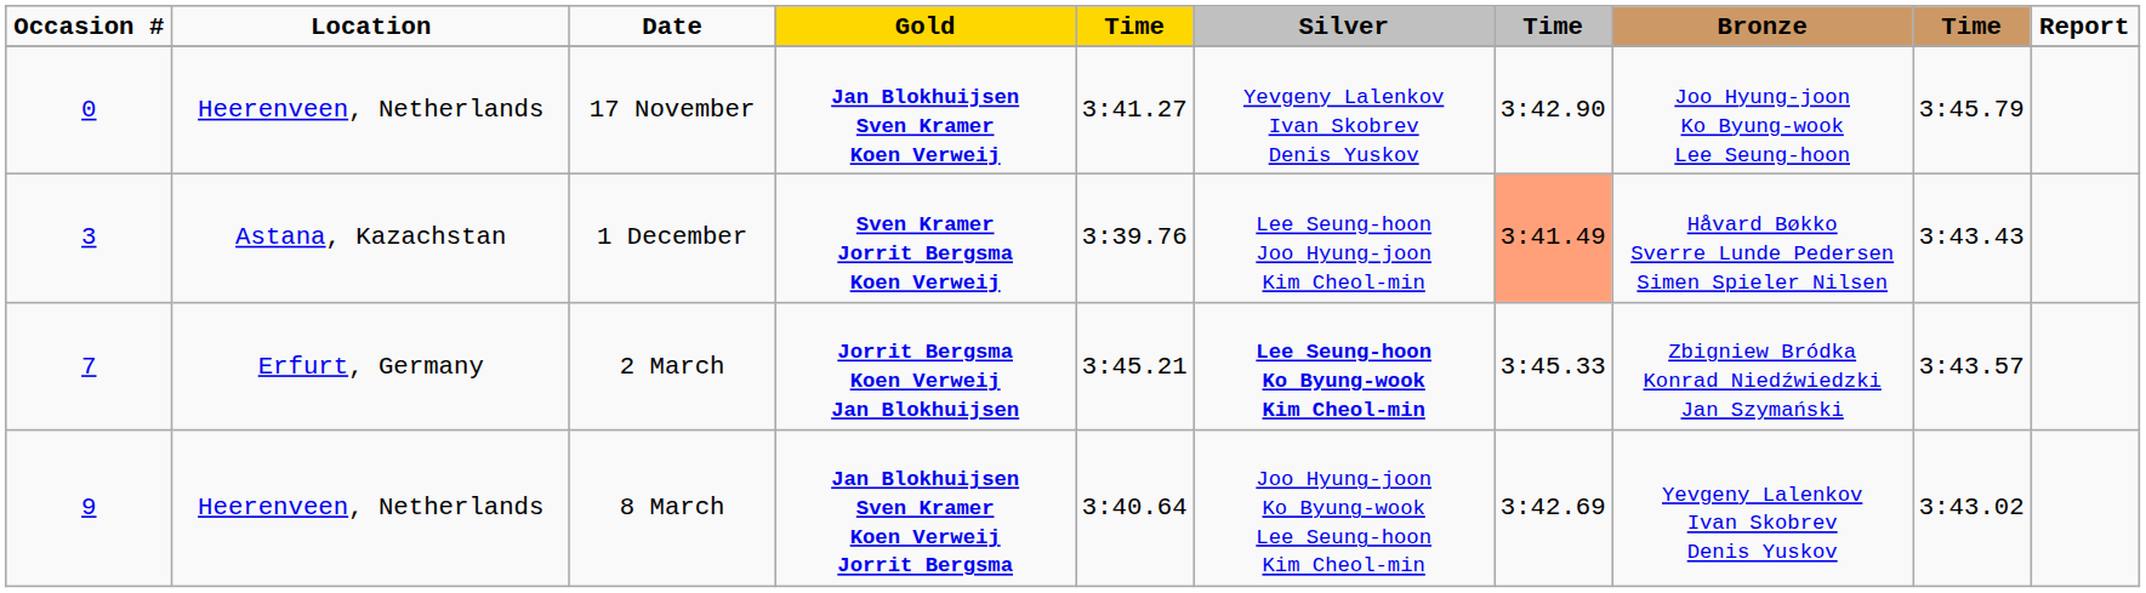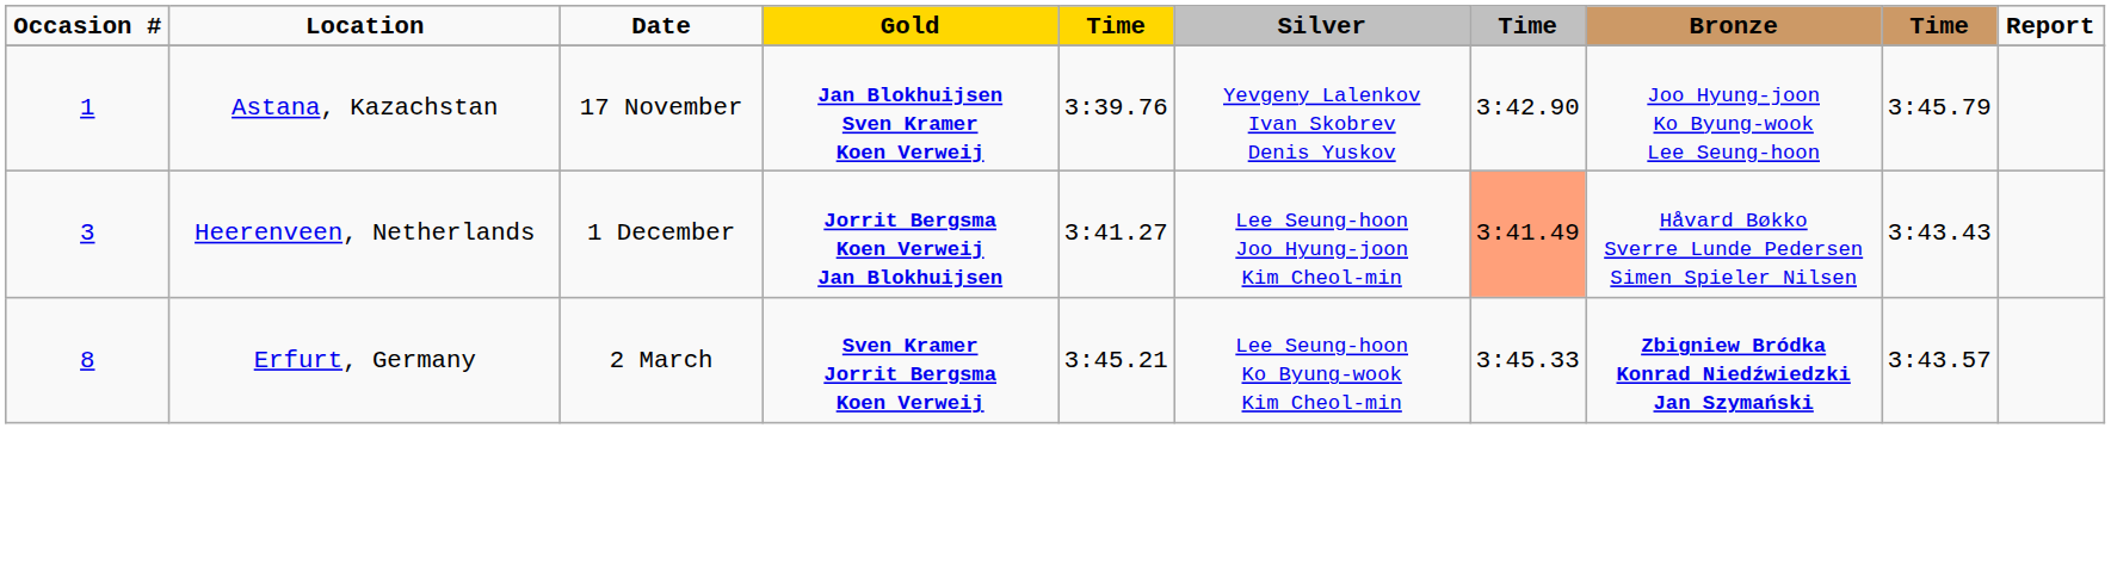17 November | Occasion #: 0 -> 1
17 November | Location: Heerenveen, Netherlands -> Astana, Kazachstan
17 November | column 5: 3:41.27 -> 3:39.76
1 December | Location: Astana, Kazachstan -> Heerenveen, Netherlands
1 December | Gold: Sven Kramer Jorrit Bergsma Koen Verweij -> Jorrit Bergsma Koen Verweij Jan Blokhuijsen
1 December | column 5: 3:39.76 -> 3:41.27
2 March | Occasion #: 7 -> 8
2 March | Gold: Jorrit Bergsma Koen Verweij Jan Blokhuijsen -> Sven Kramer Jorrit Bergsma Koen Verweij
2 March | Silver: bold -> normal
2 March | Bronze: normal -> bold
- row: 9 | Heerenveen, Netherlands | 8 March | Jan Blokhuijsen Sven Kramer Koen Verweij Jorrit Bergsma | 3:40.64 | Joo Hyung-joon Ko Byung-wook Lee Seung-hoon Kim Cheol-min | 3:42.69 | Yevgeny Lalenkov Ivan Skobrev Denis Yuskov | 3:43.02
